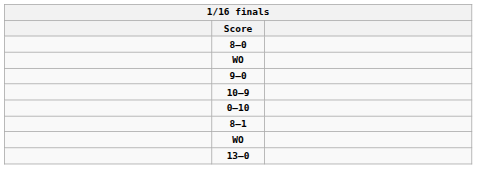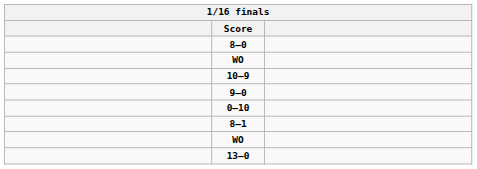rows swapped: 10–9 <-> 9–0
